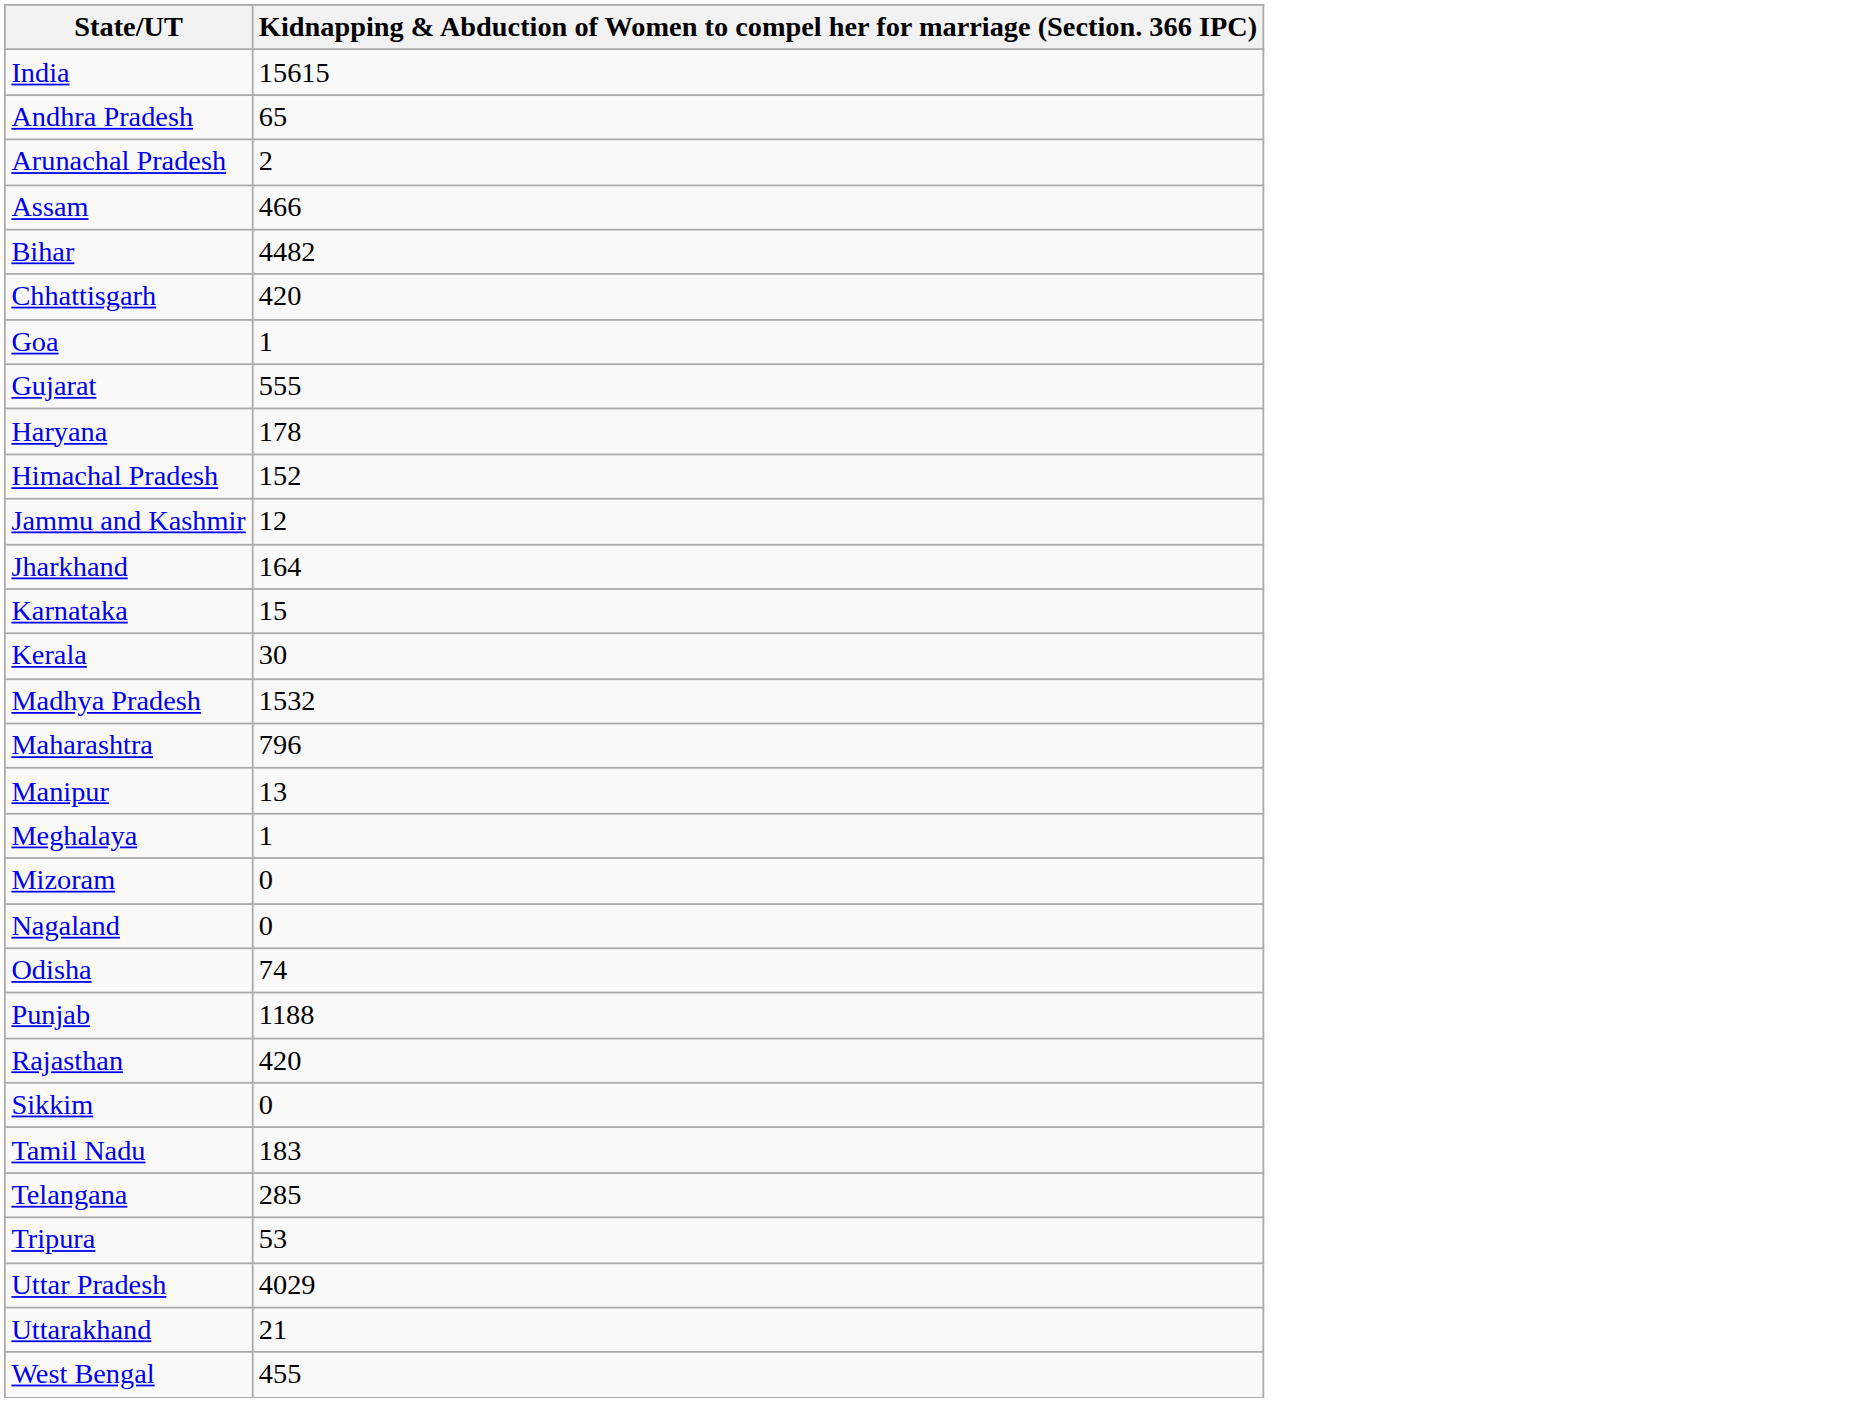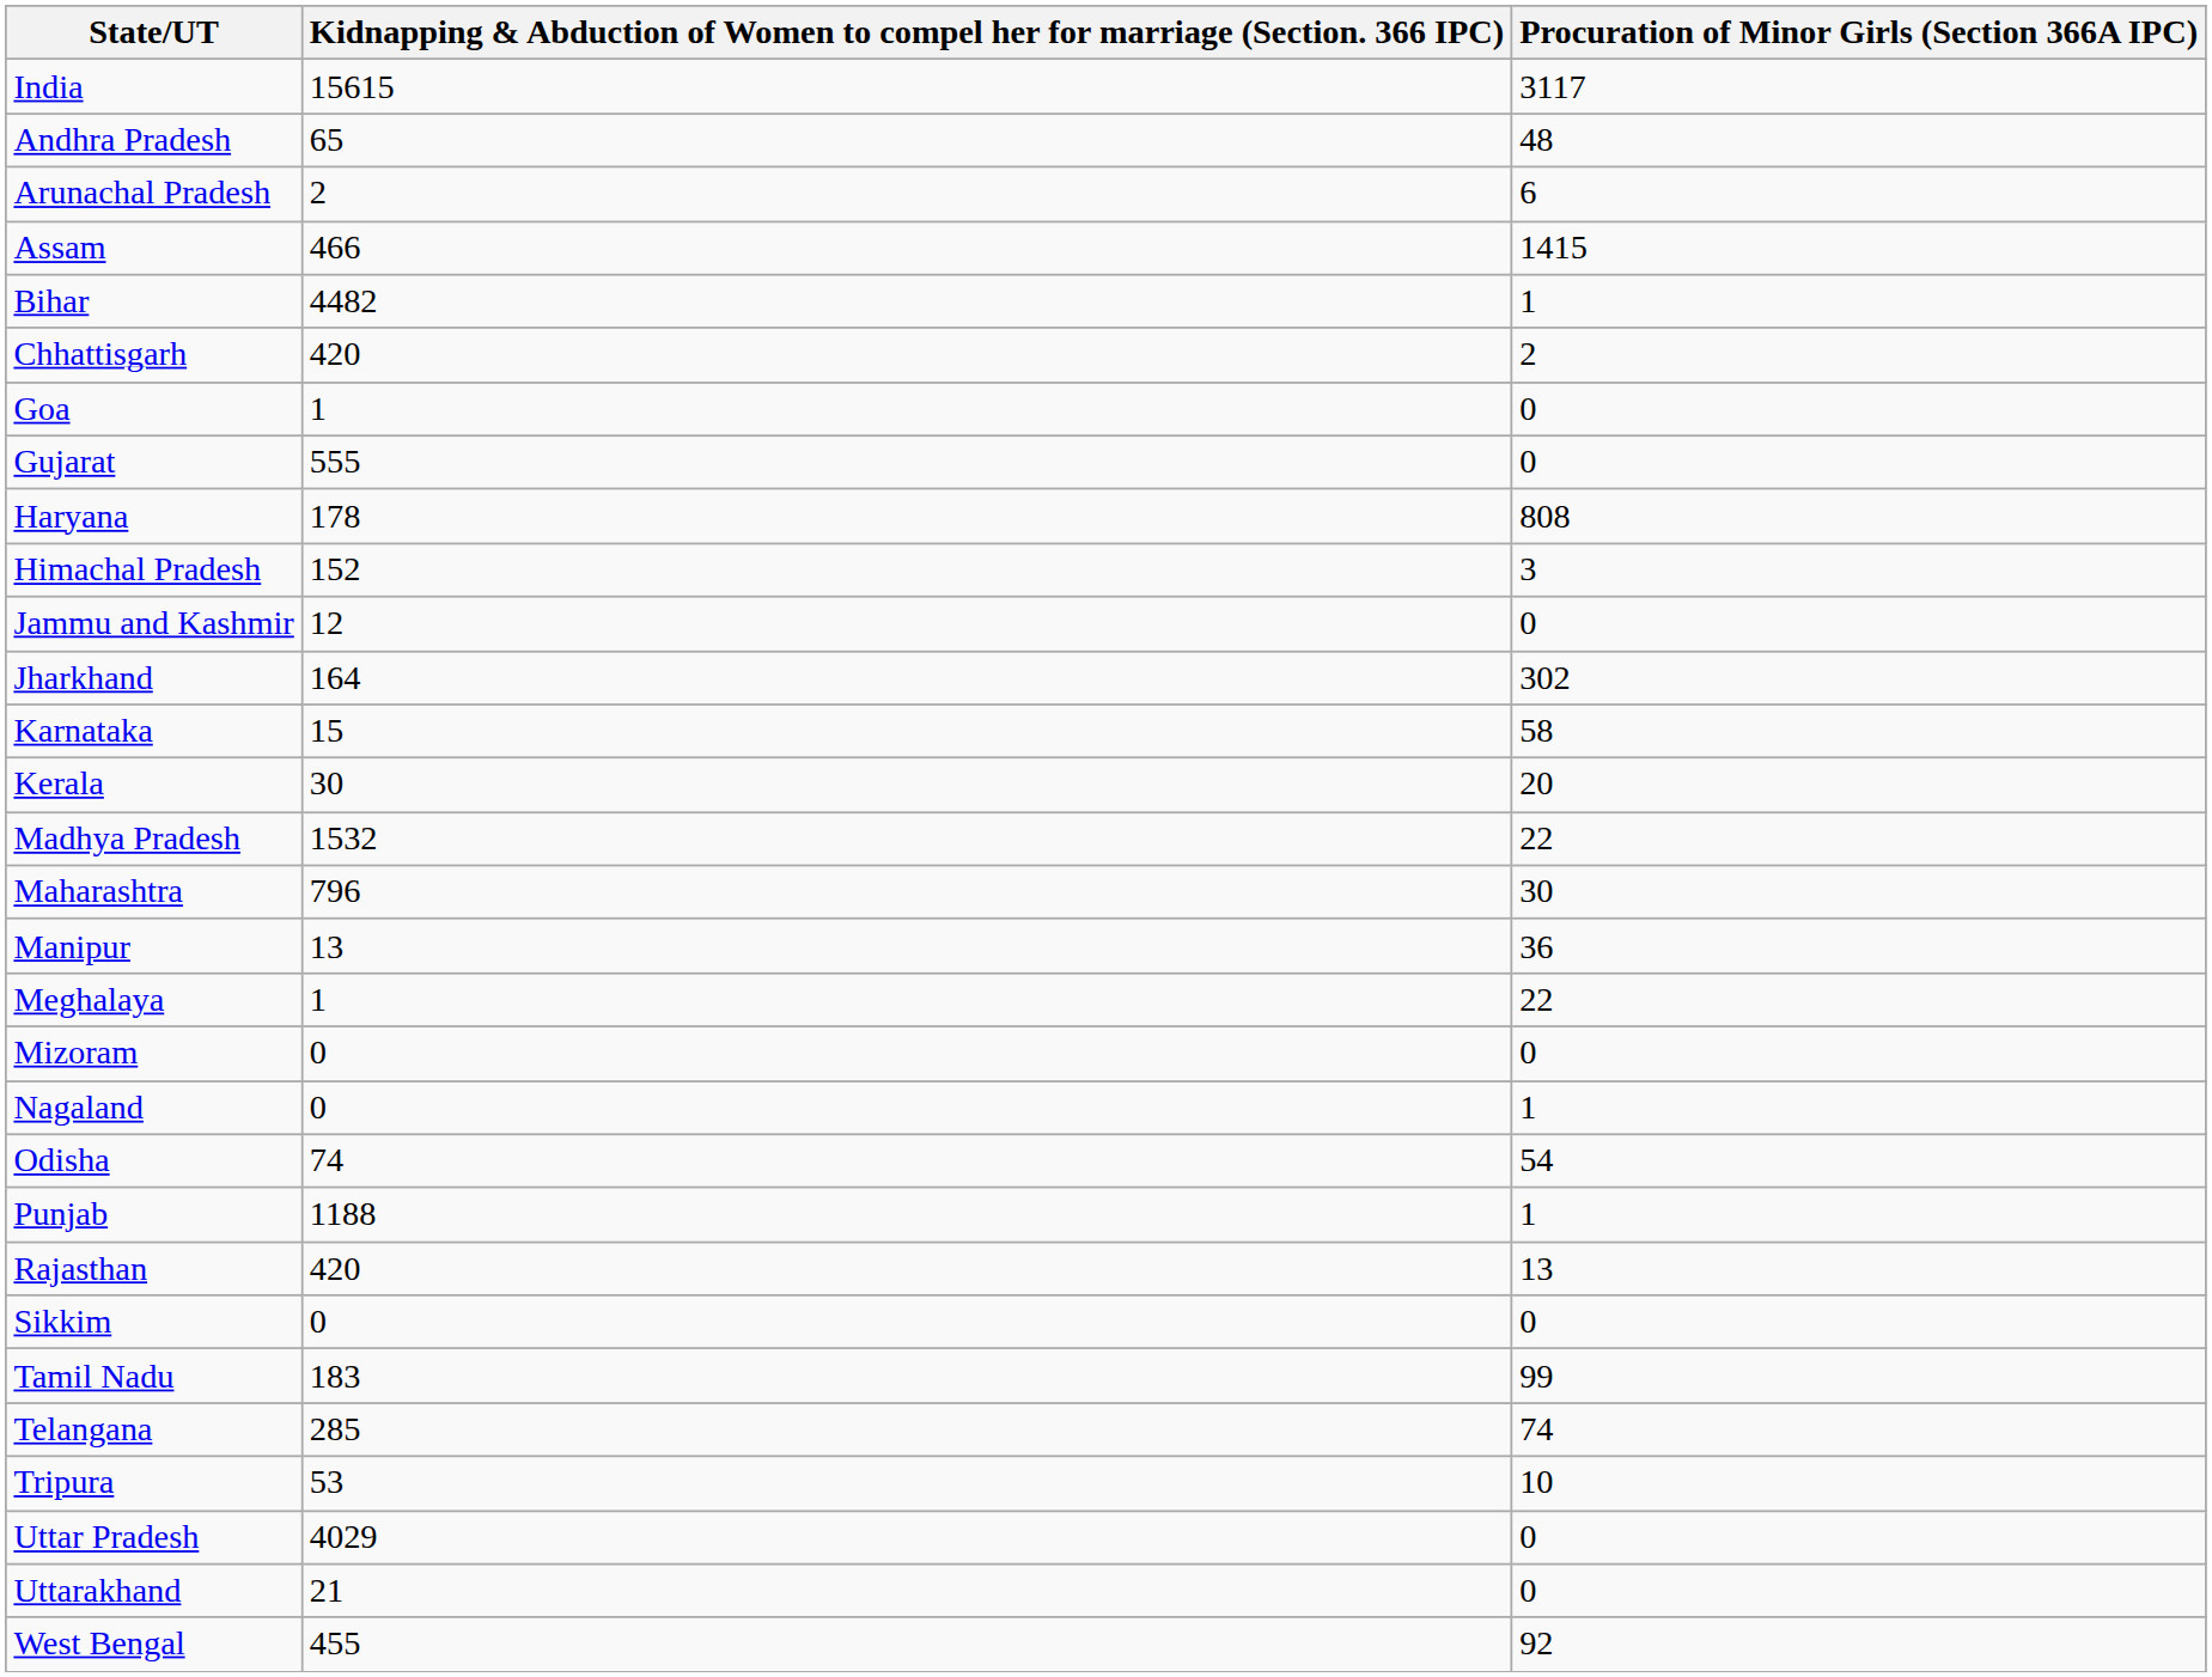+ column: Procuration of Minor Girls (Section 366A IPC) | 3117 | 48 | 6 | 1415 | 1 | 2 | 0 | 0 | 808 | 3 | 0 | 302 | 58 | 20 | 22 | 30 | 36 | 22 | 0 | 1 | 54 | 1 | 13 | 0 | 99 | 74 | 10 | 0 | 0 | 92
